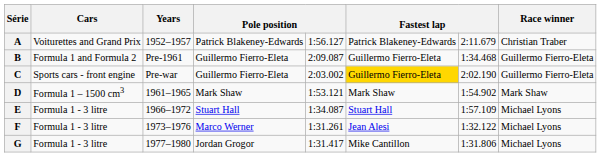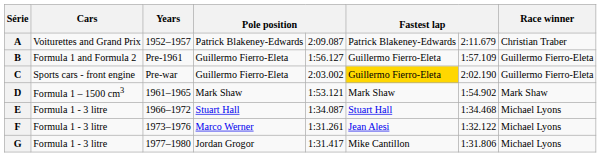A | column 5: 1:56.127 -> 2:09.087
B | column 5: 2:09.087 -> 1:56.127
B | column 7: 1:34.468 -> 1:57.109
E | column 7: 1:57.109 -> 1:34.468
